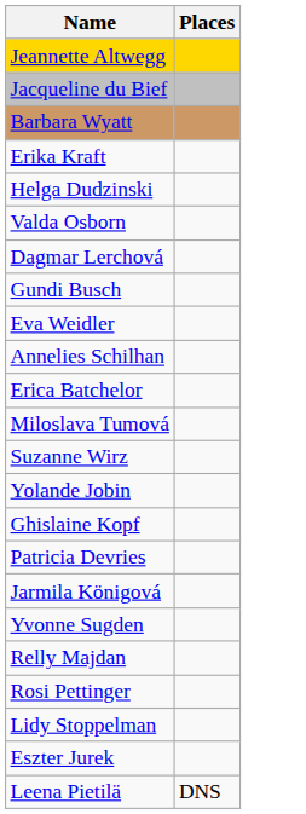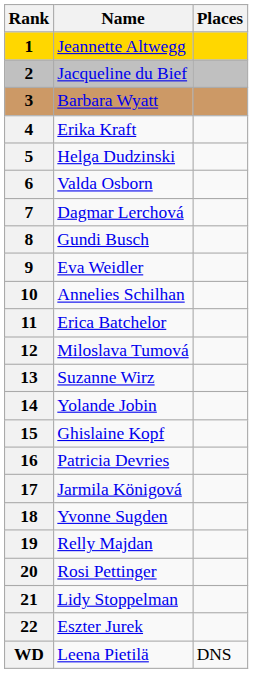+ column: Rank | 1 | 2 | 3 | 4 | 5 | 6 | 7 | 8 | 9 | 10 | 11 | 12 | 13 | 14 | 15 | 16 | 17 | 18 | 19 | 20 | 21 | 22 | WD
